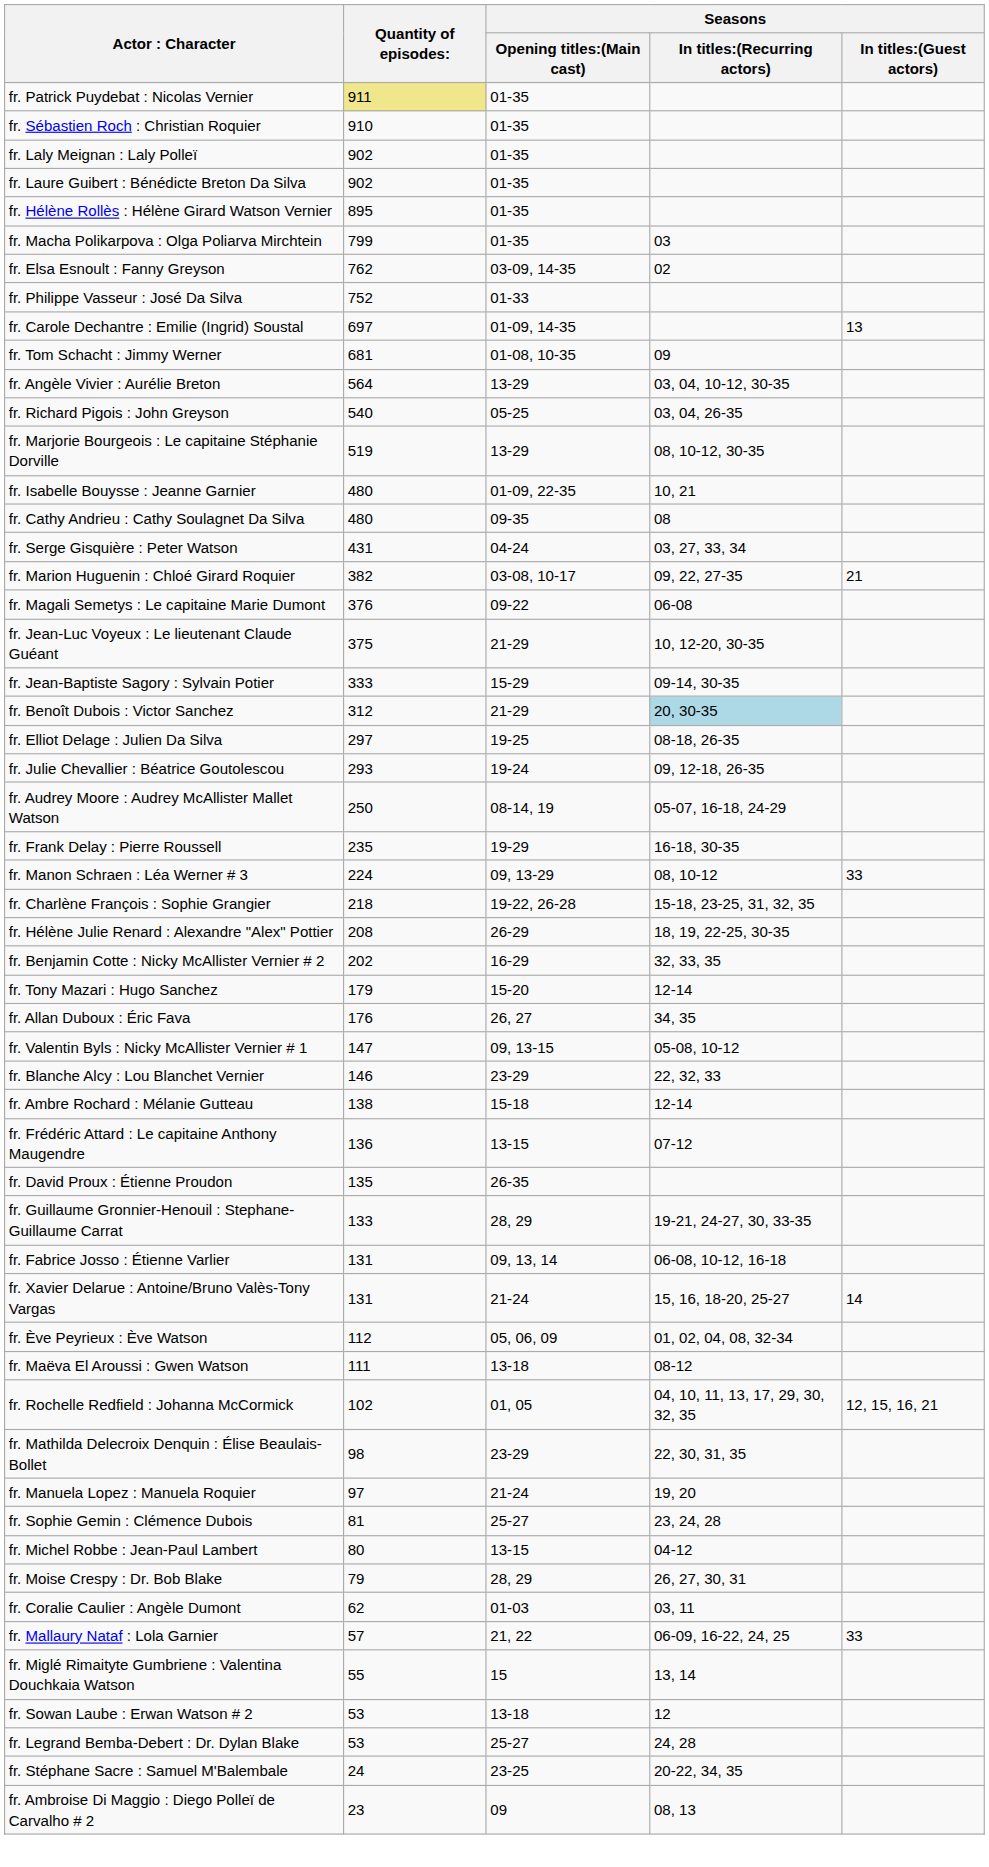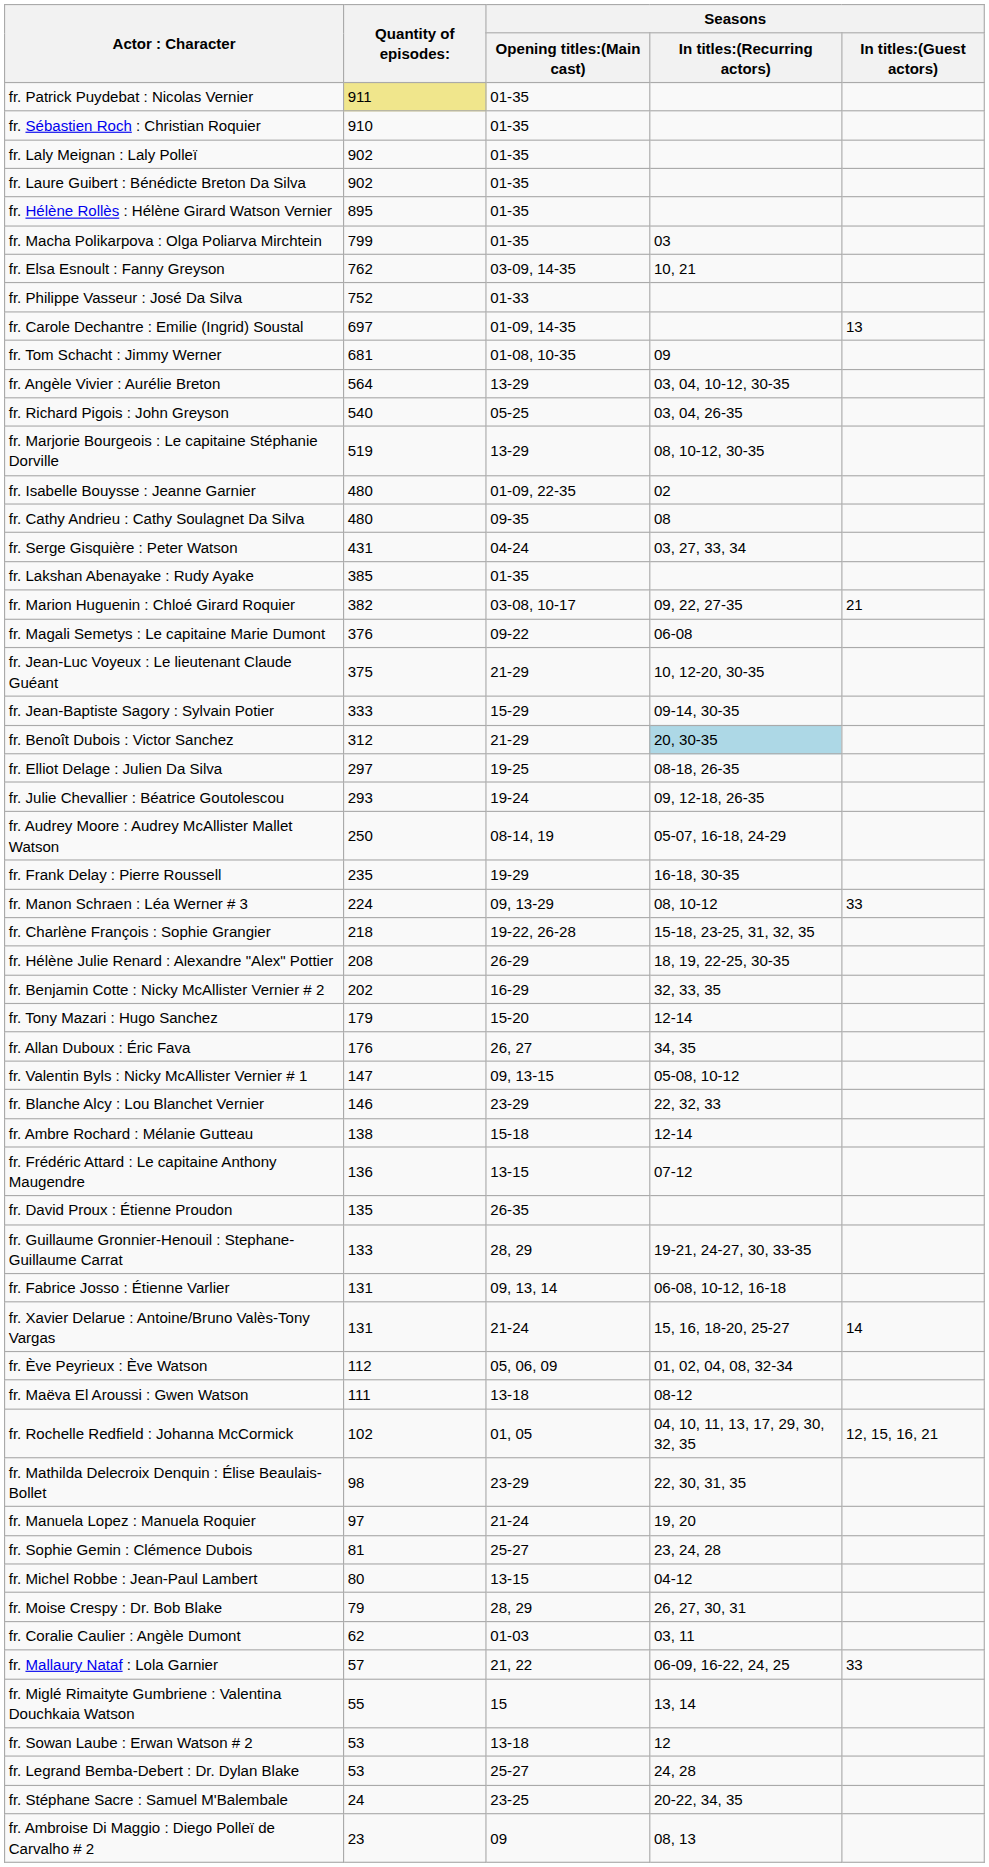fr. Elsa Esnoult : Fanny Greyson | Seasons / In titles:(Recurring actors): 02 -> 10, 21
fr. Isabelle Bouysse : Jeanne Garnier | Seasons / In titles:(Recurring actors): 10, 21 -> 02
+ row: fr. Lakshan Abenayake : Rudy Ayake | 385 | 01-35
